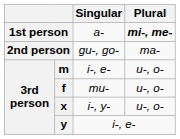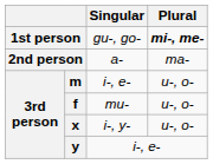1st person | Singular: a- -> gu-, go-
2nd person | Singular: gu-, go- -> a-
